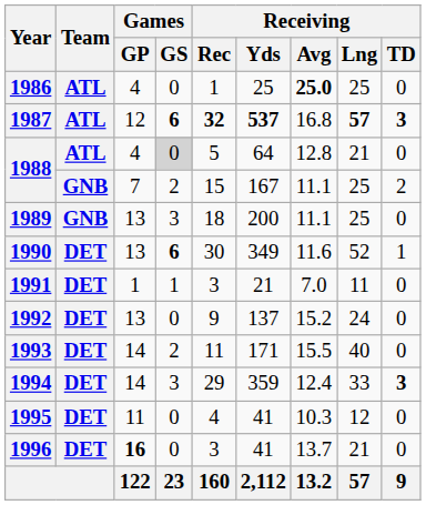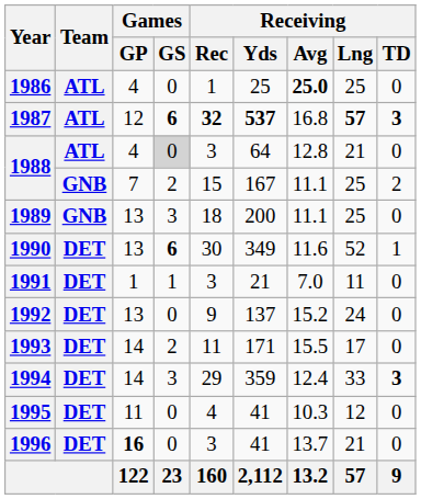1988 / 4 | Receiving / Rec: 5 -> 3
1993 | Receiving / Lng: 40 -> 17
